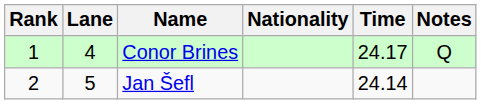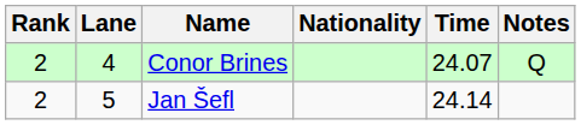Conor Brines | Rank: 1 -> 2
Conor Brines | Time: 24.17 -> 24.07
